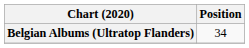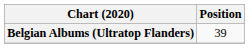Belgian Albums (Ultratop Flanders) | Position: 34 -> 39
